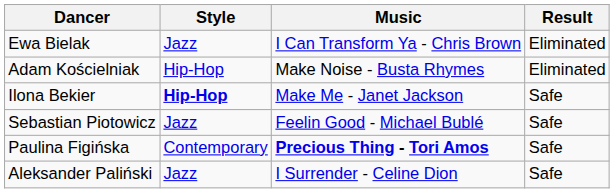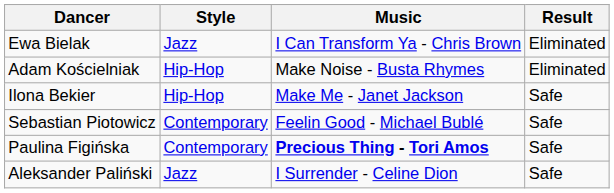Ilona Bekier | Style: bold -> normal
Sebastian Piotowicz | Style: Jazz -> Contemporary
